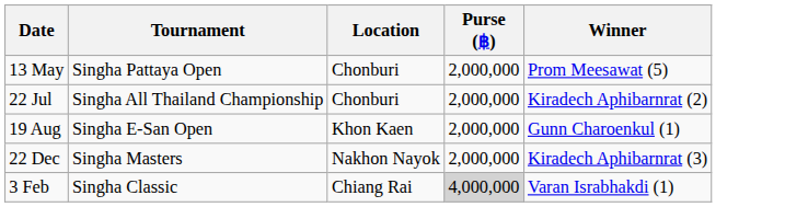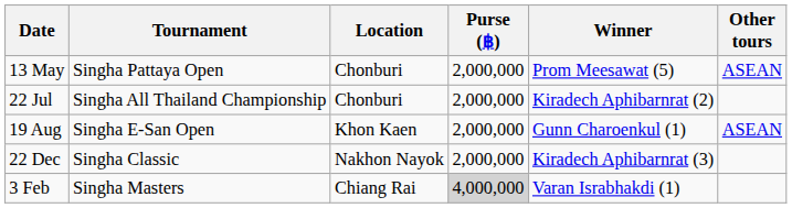+ column: Other tours | ASEAN | ASEAN
22 Dec | Tournament: Singha Masters -> Singha Classic
3 Feb | Tournament: Singha Classic -> Singha Masters
